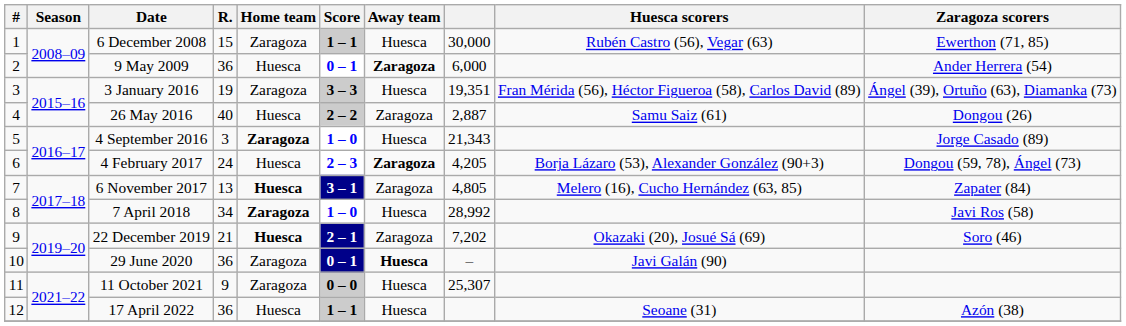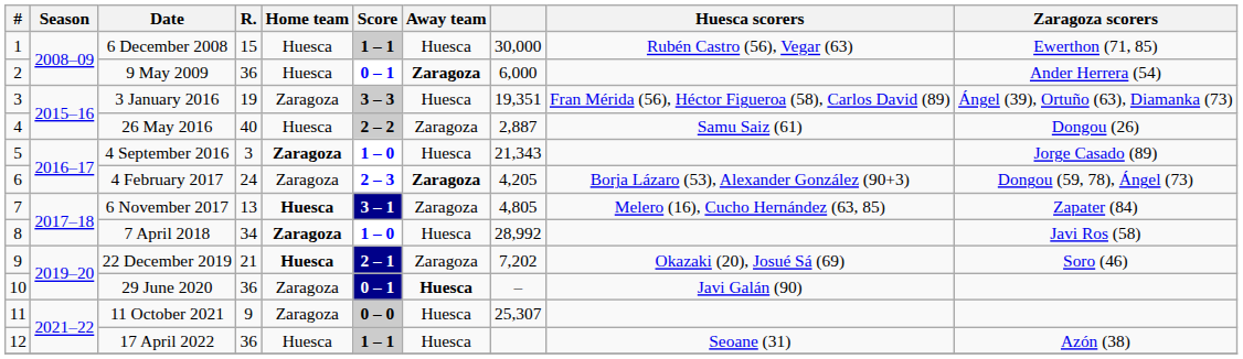6 December 2008 | Home team: Zaragoza -> Huesca
4 February 2017 | Home team: Huesca -> Zaragoza
